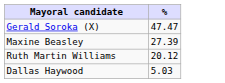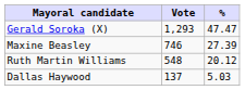+ column: Vote | 1,293 | 746 | 548 | 137
